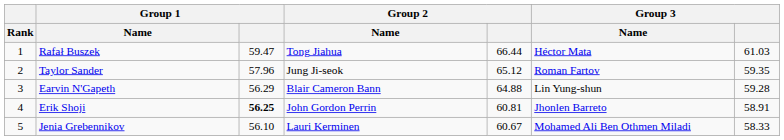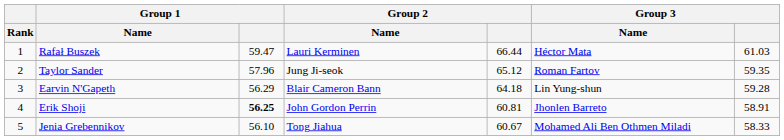Rafał Buszek | Group 2 / Name: Tong Jiahua -> Lauri Kerminen
Earvin N'Gapeth | Group 2: 64.88 -> 64.18
Jenia Grebennikov | Group 2 / Name: Lauri Kerminen -> Tong Jiahua
